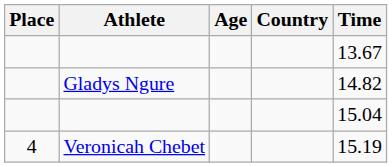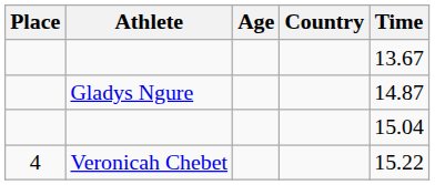Gladys Ngure | Time: 14.82 -> 14.87
Veronicah Chebet | Time: 15.19 -> 15.22
